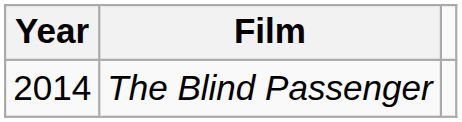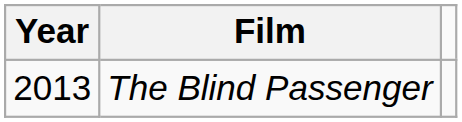The Blind Passenger | Year: 2014 -> 2013
